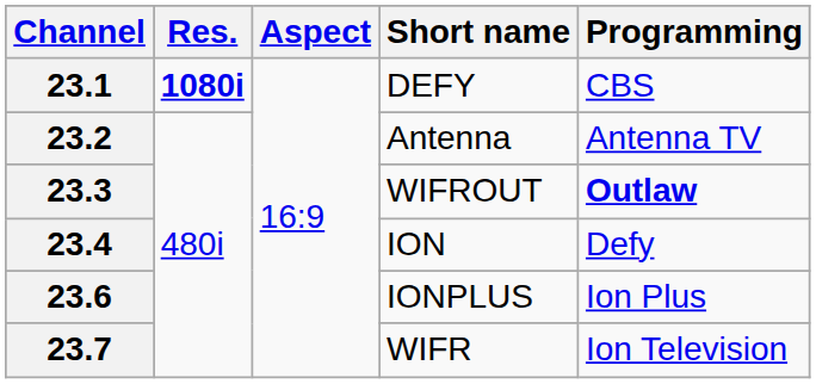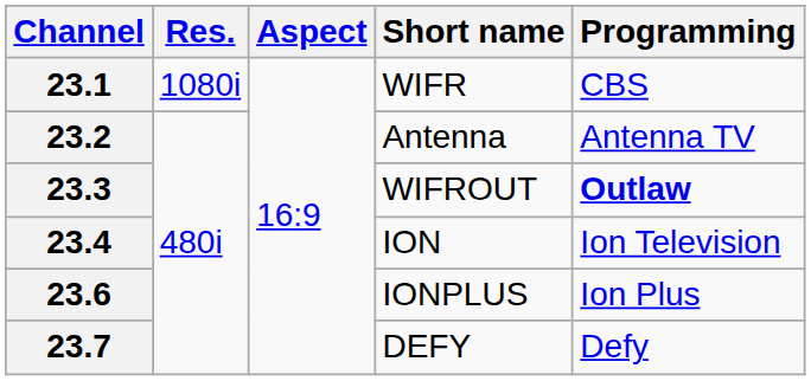23.1 | Res.: bold -> normal
23.1 | Short name: DEFY -> WIFR
23.4 | Programming: Defy -> Ion Television
23.7 | Short name: WIFR -> DEFY
23.7 | Programming: Ion Television -> Defy
